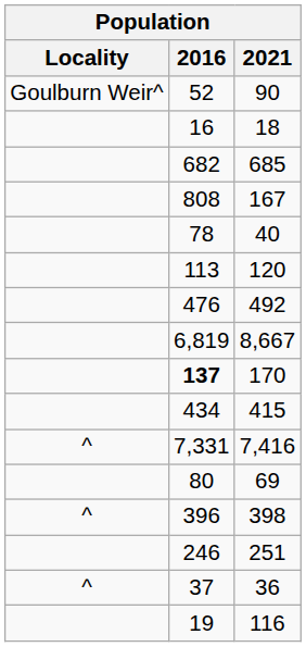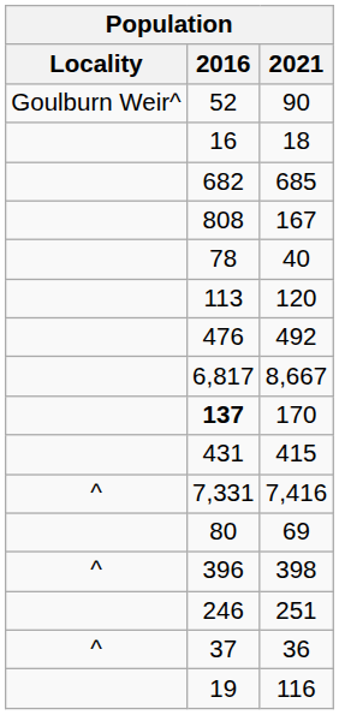8,667 | 2016: 6,819 -> 6,817
415 | 2016: 434 -> 431
